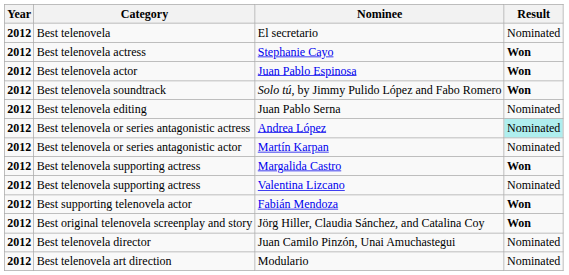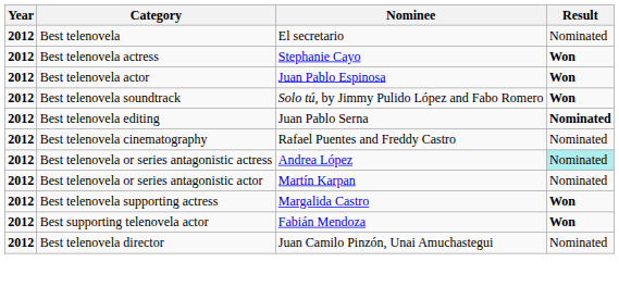Juan Pablo Serna | Result: normal -> bold
+ row: 2012 | Best telenovela cinematography | Rafael Puentes and Freddy Castro | Nominated
- row: 2012 | Best telenovela supporting actress | Valentina Lizcano | Nominated
- row: 2012 | Best original telenovela screenplay and story | Jörg Hiller, Claudia Sánchez, and Catalina Coy | Won
- row: 2012 | Best telenovela art direction | Modulario | Nominated
